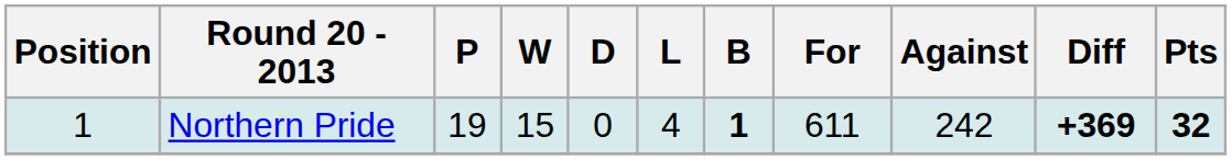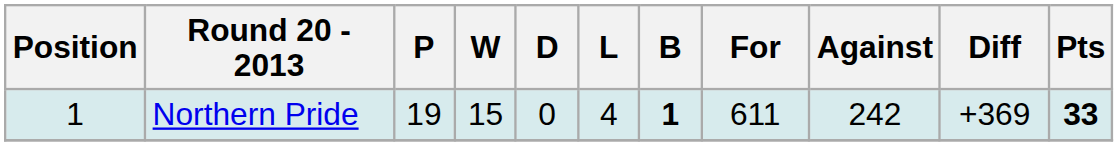Northern Pride | Diff: bold -> normal
Northern Pride | Pts: 32 -> 33
